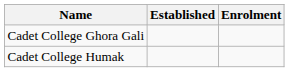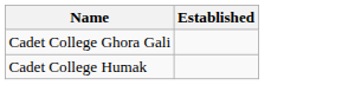- column: Enrolment
